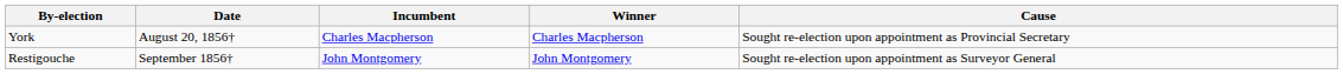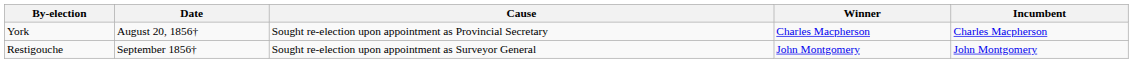columns swapped: Incumbent <-> Cause
